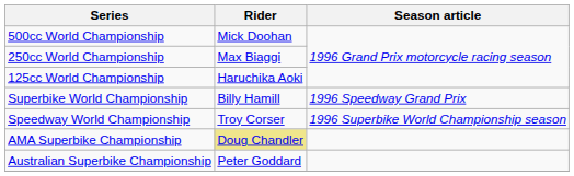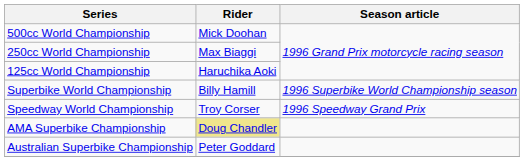Superbike World Championship | Season article: 1996 Speedway Grand Prix -> 1996 Superbike World Championship season
Speedway World Championship | Season article: 1996 Superbike World Championship season -> 1996 Speedway Grand Prix
